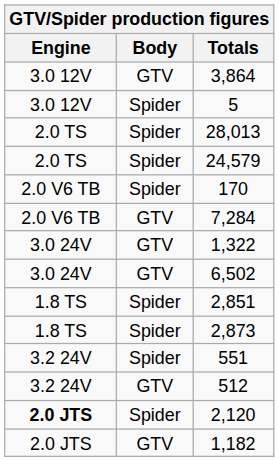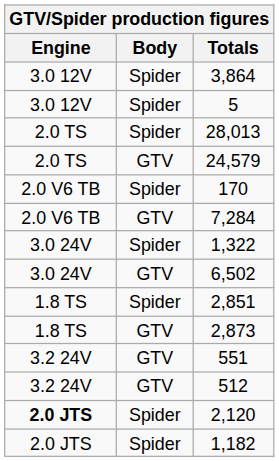3,864 | Body: GTV -> Spider
24,579 | Body: Spider -> GTV
1,322 | Body: GTV -> Spider
2,873 | Body: Spider -> GTV
551 | Body: Spider -> GTV
1,182 | Body: GTV -> Spider
